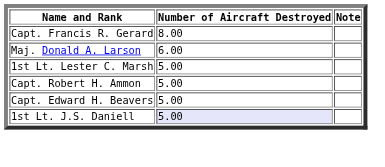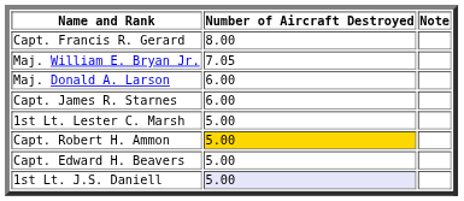+ row: Maj. William E. Bryan Jr. | 7.05
+ row: Capt. James R. Starnes | 6.00
Capt. Robert H. Ammon | Number of Aircraft Destroyed: no background -> gold background
